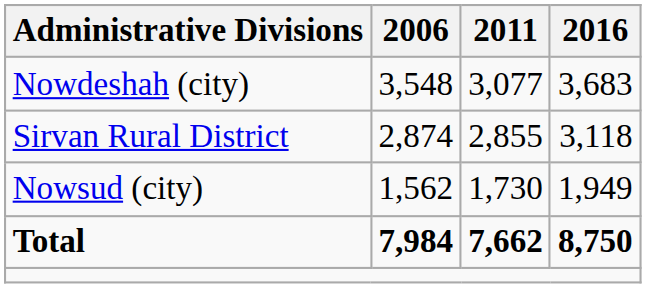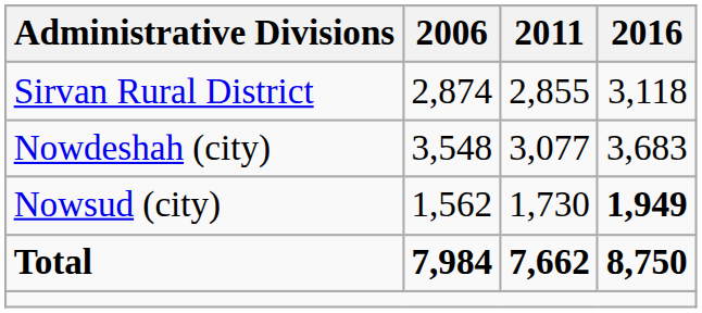rows swapped: Sirvan Rural District <-> Nowdeshah (city)
Nowsud (city) | 2016: normal -> bold
